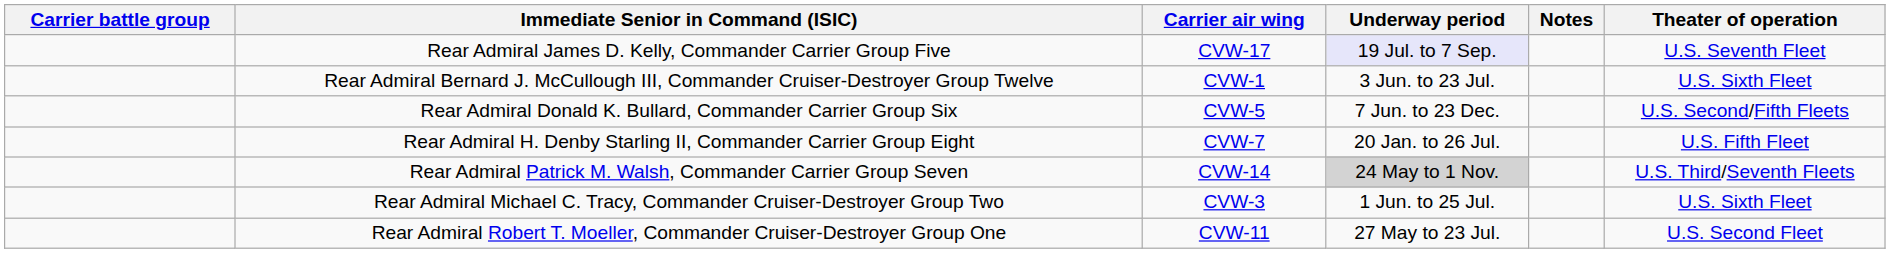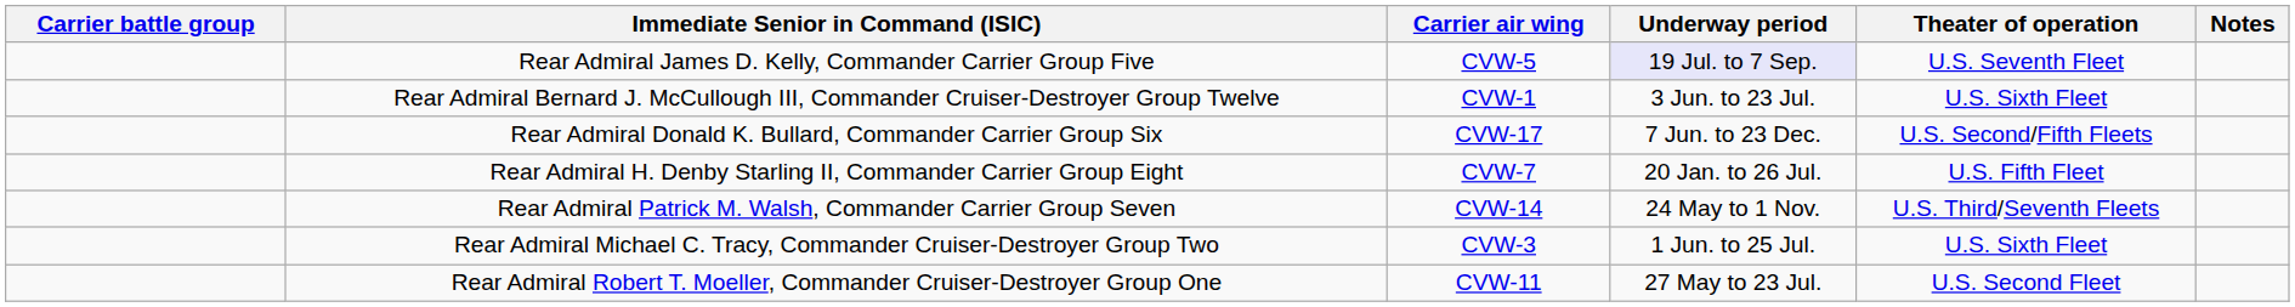columns swapped: Theater of operation <-> Notes
Rear Admiral James D. Kelly, Commander Carrier Group Five | Carrier air wing: CVW-17 -> CVW-5
Rear Admiral Donald K. Bullard, Commander Carrier Group Six | Carrier air wing: CVW-5 -> CVW-17
Rear Admiral Patrick M. Walsh, Commander Carrier Group Seven | Underway period: lightgrey background -> no background
